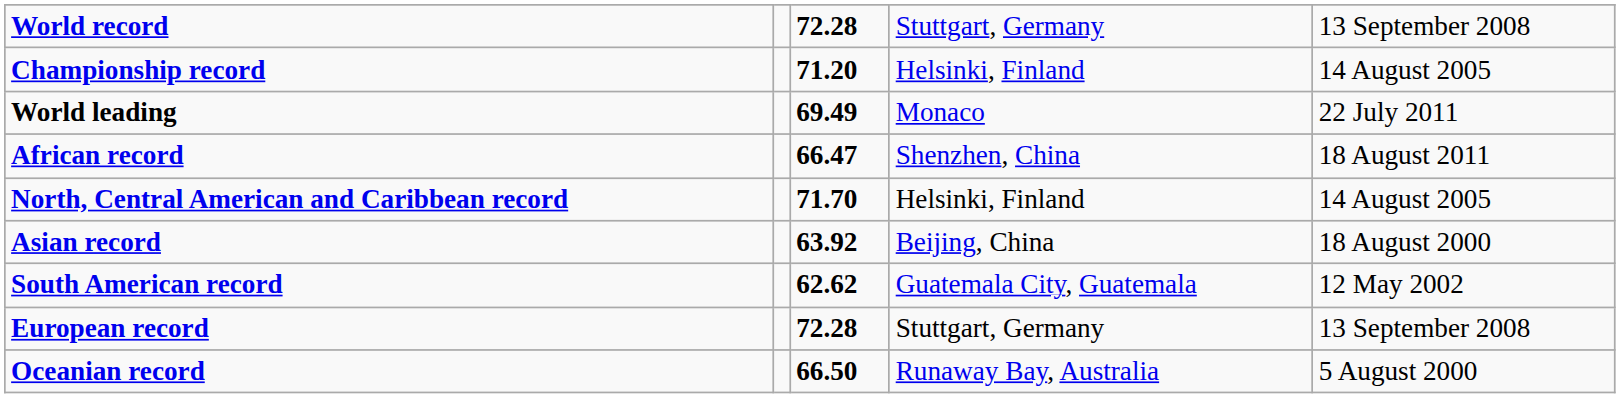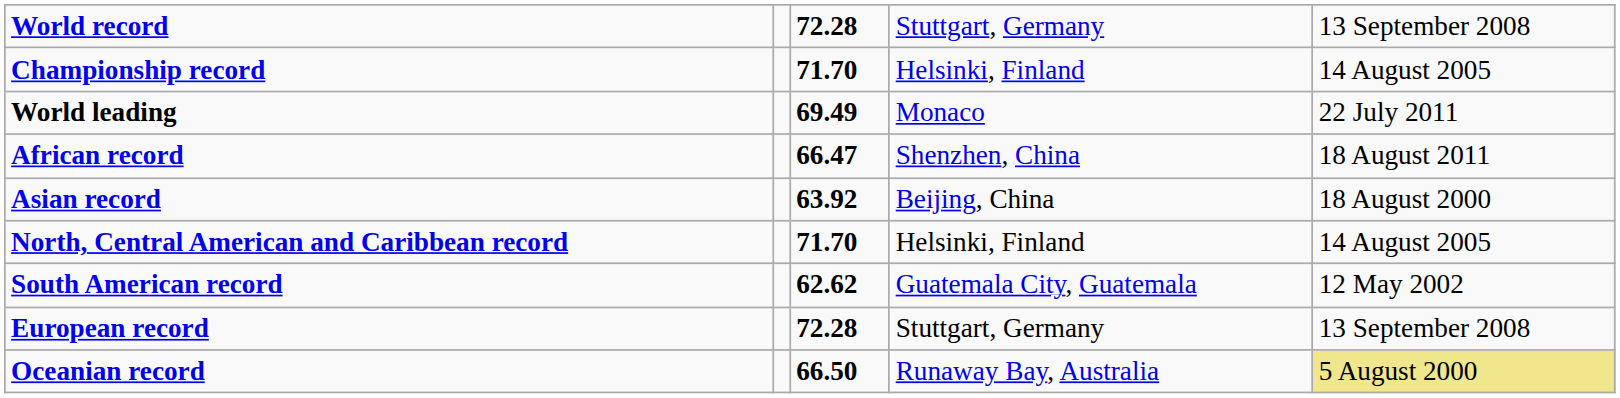Championship record | column 3: 71.20 -> 71.70
rows swapped: Asian record <-> North, Central American and Caribbean record
Oceanian record | column 5: no background -> khaki background
